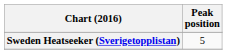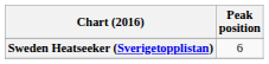Sweden Heatseeker (Sverigetopplistan) | Peak position: 5 -> 6
